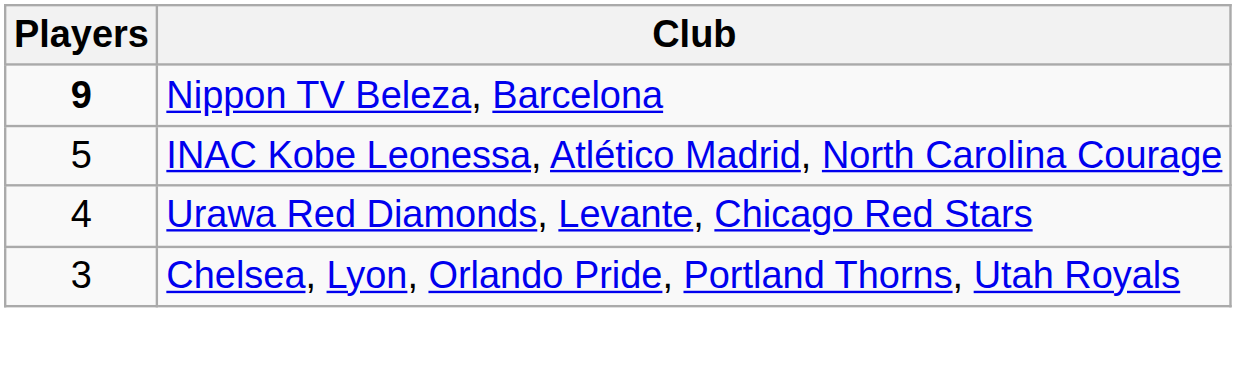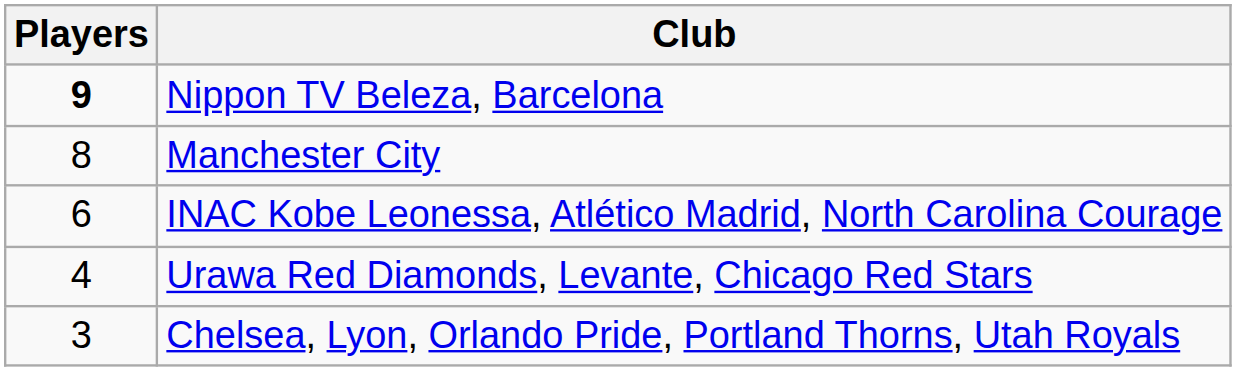+ row: 8 | Manchester City
INAC Kobe Leonessa, Atlético Madrid, North Carolina Courage | Players: 5 -> 6
